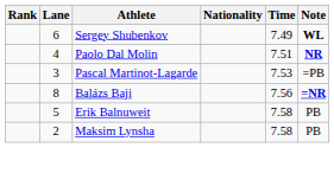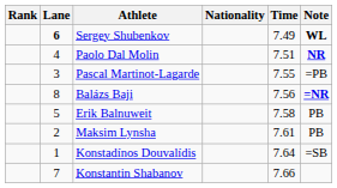Sergey Shubenkov | Lane: normal -> bold
Pascal Martinot-Lagarde | Time: 7.53 -> 7.55
Maksim Lynsha | Time: 7.58 -> 7.61
+ row: 1 | Konstadínos Douvalídis | 7.64 | =SB
+ row: 7 | Konstantin Shabanov | 7.66
